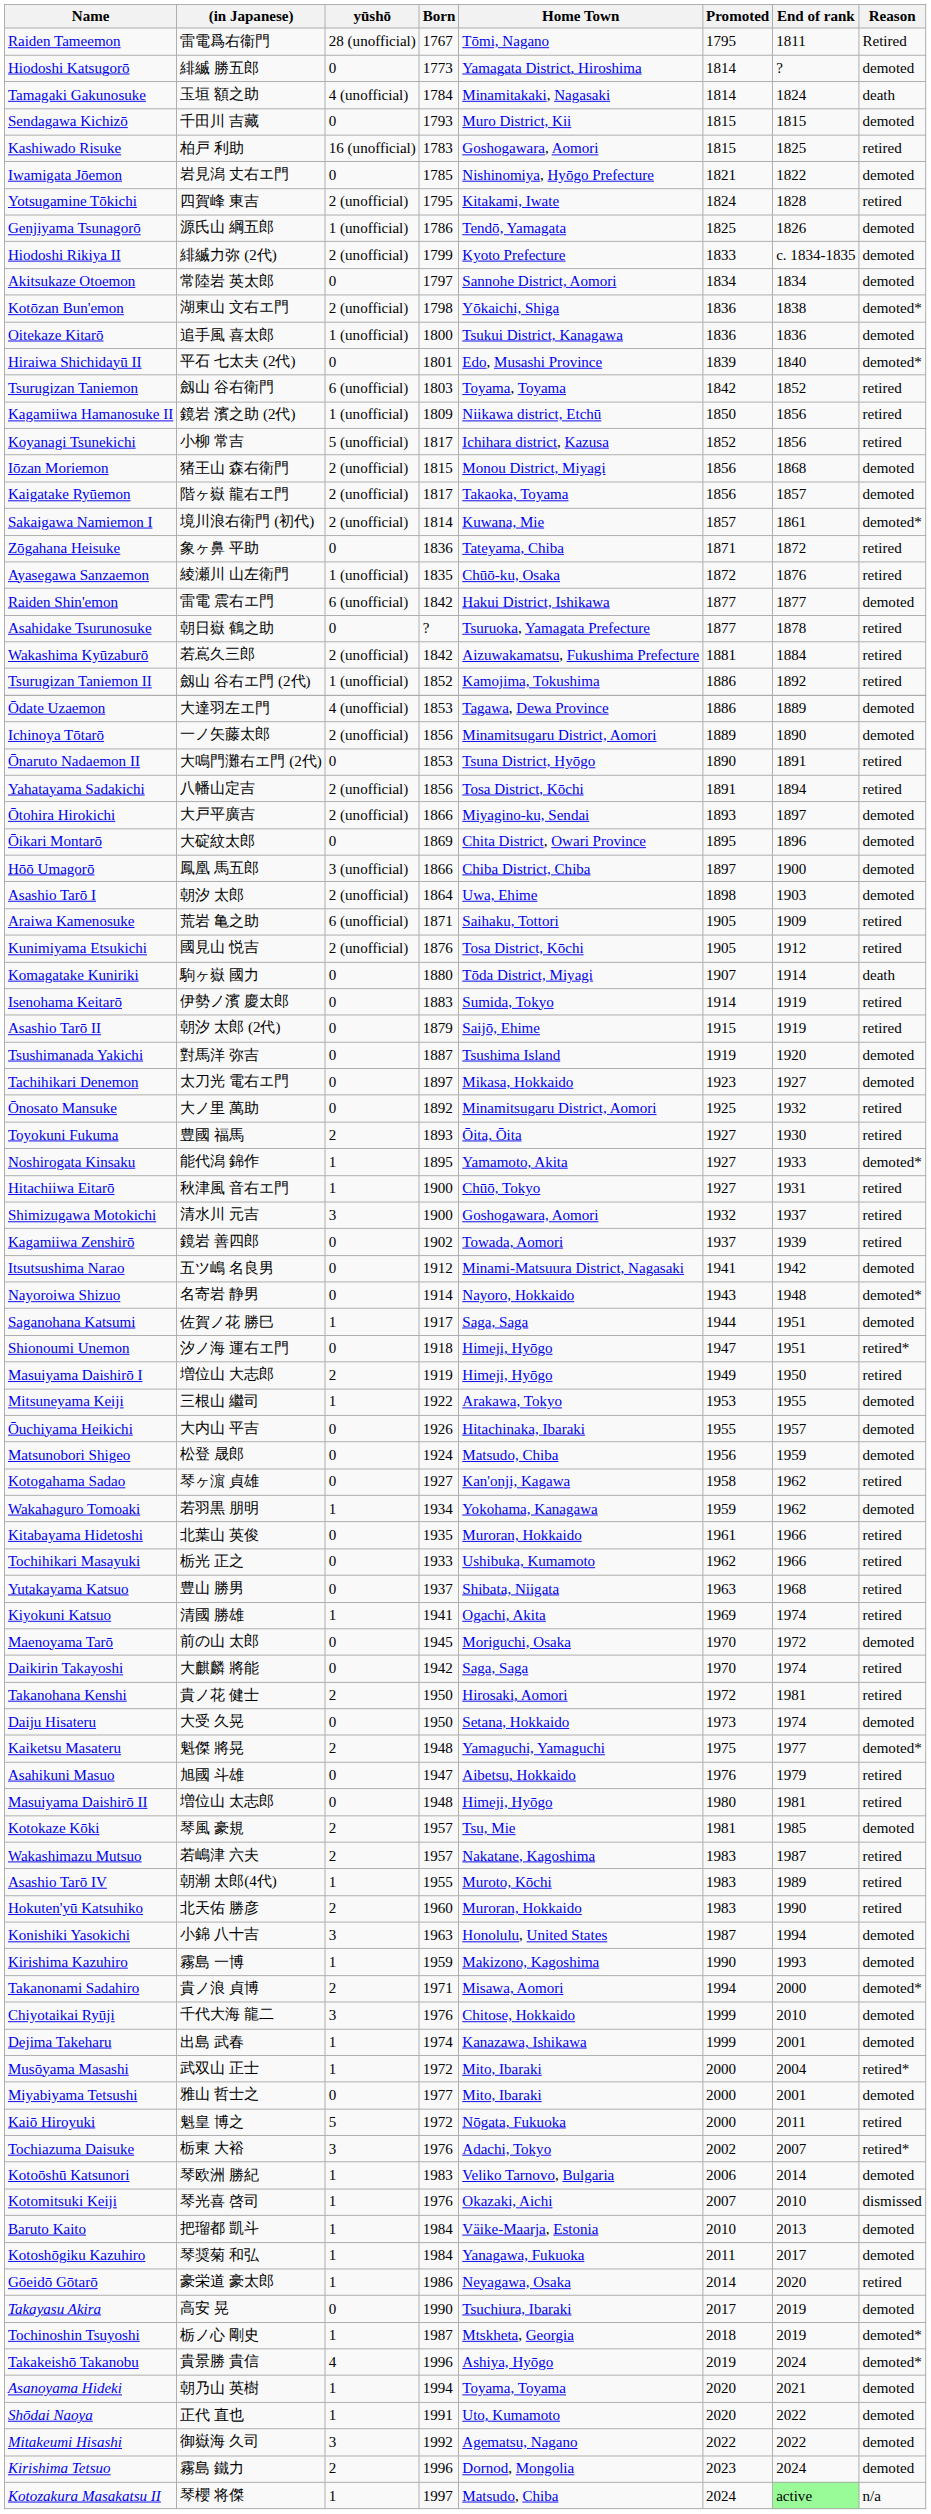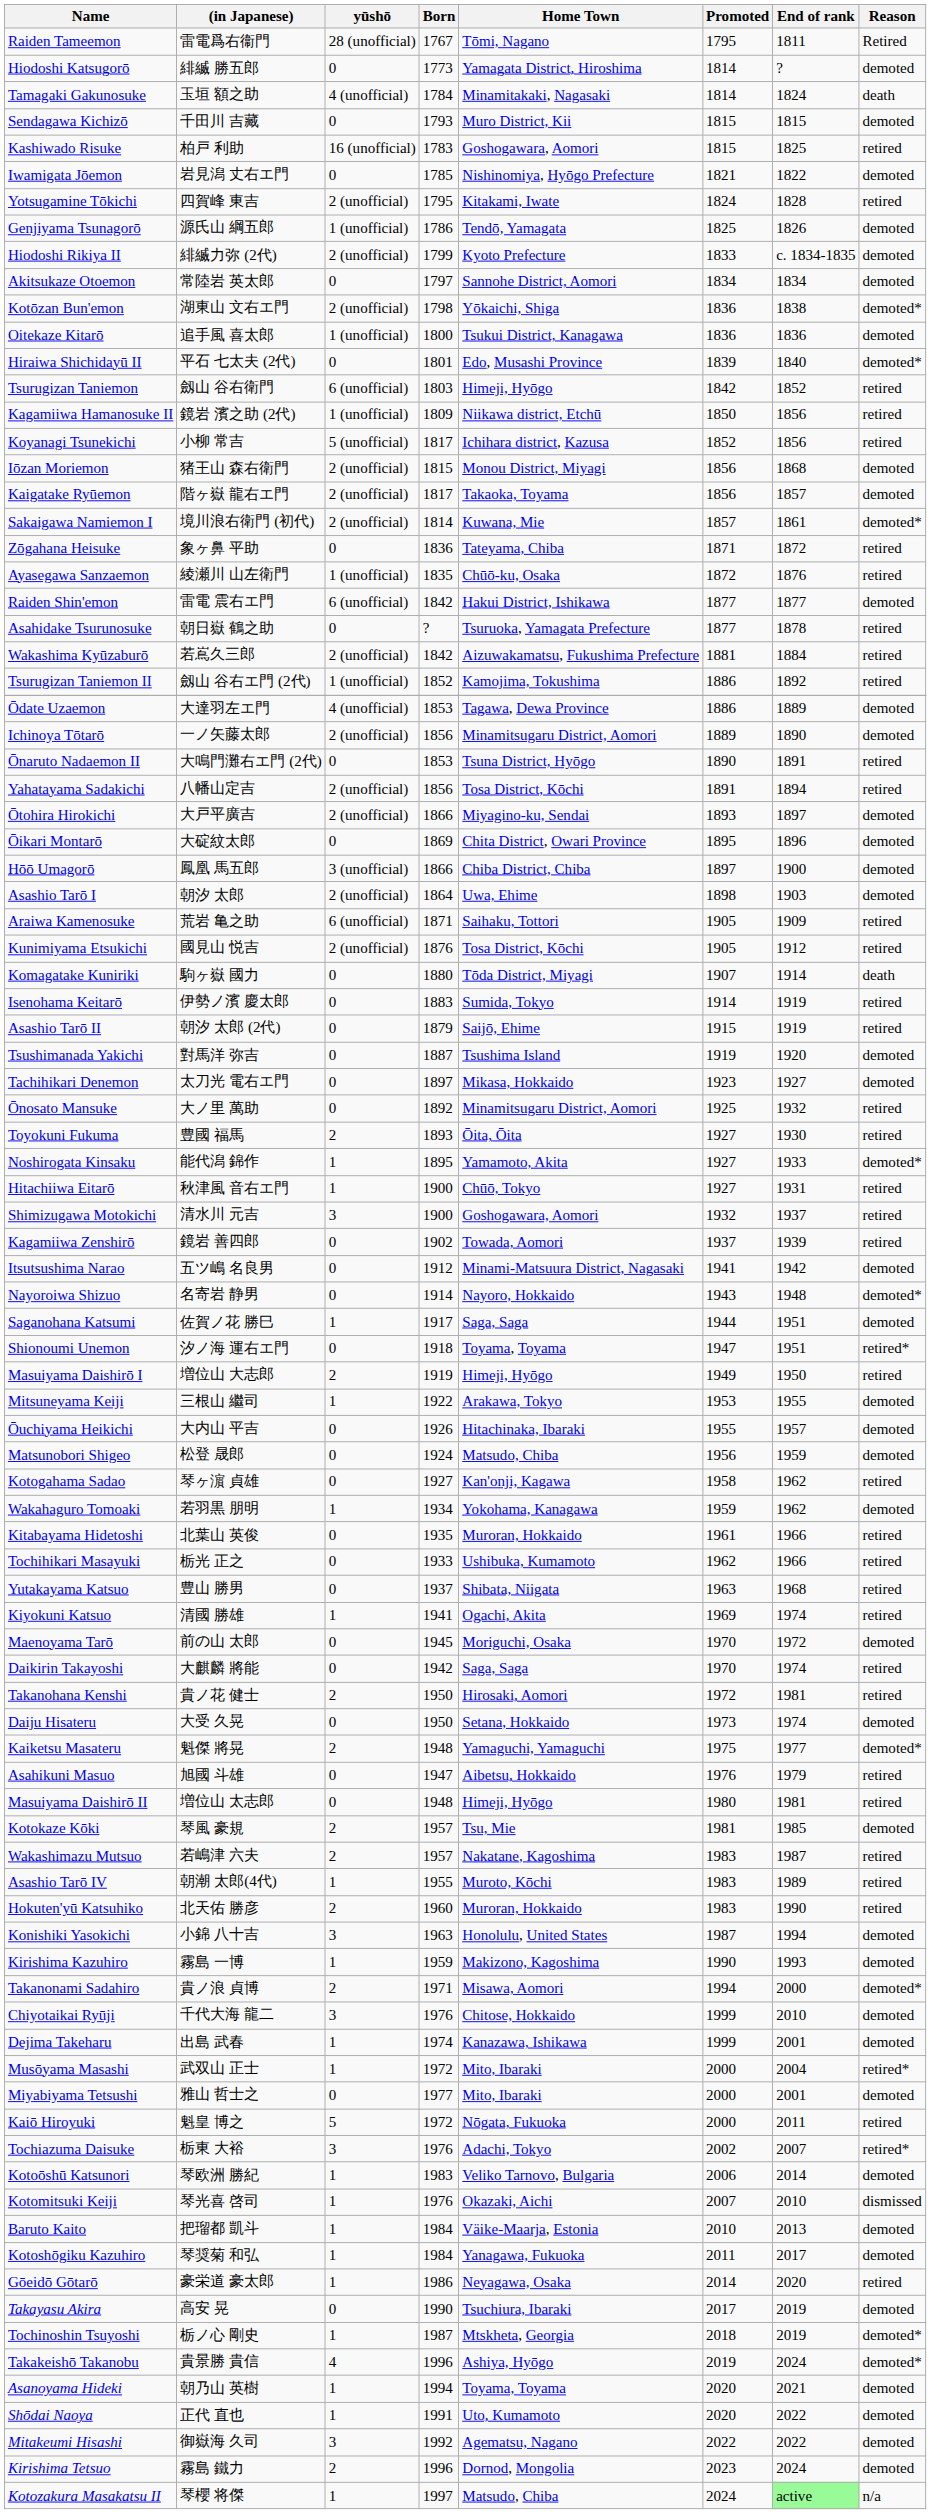Tsurugizan Taniemon | Home Town: Toyama, Toyama -> Himeji, Hyōgo
Shionoumi Unemon | Home Town: Himeji, Hyōgo -> Toyama, Toyama
